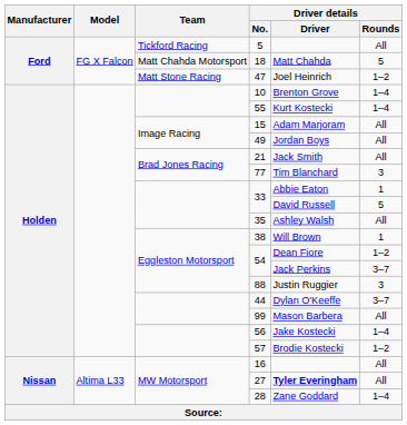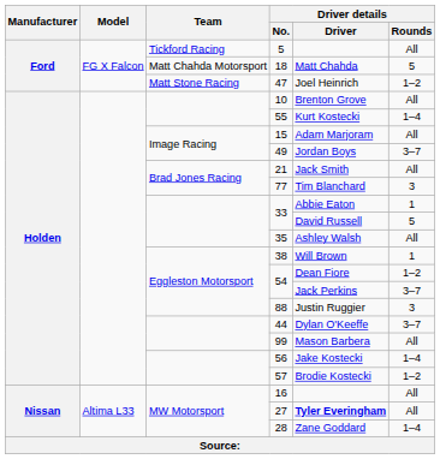10 | Driver details / Rounds: 1–4 -> All
49 | Driver details / Rounds: All -> 3–7
